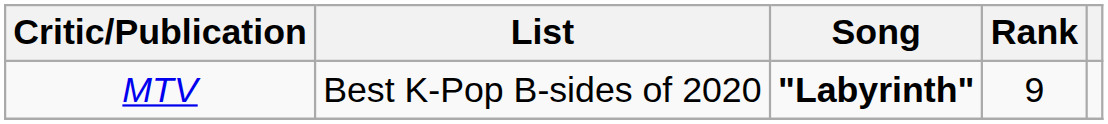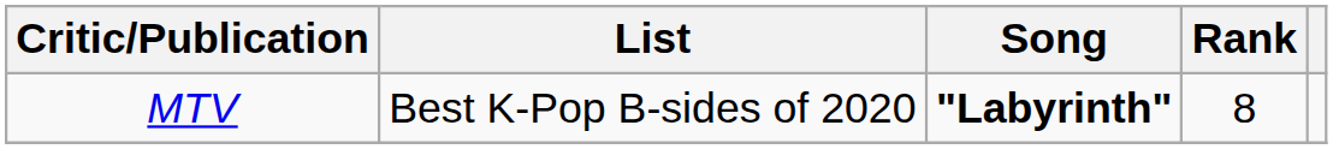MTV | Rank: 9 -> 8
